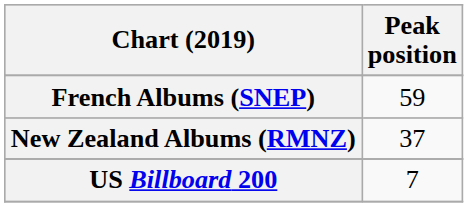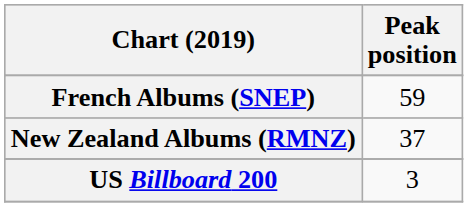US Billboard 200 | Peak position: 7 -> 3
